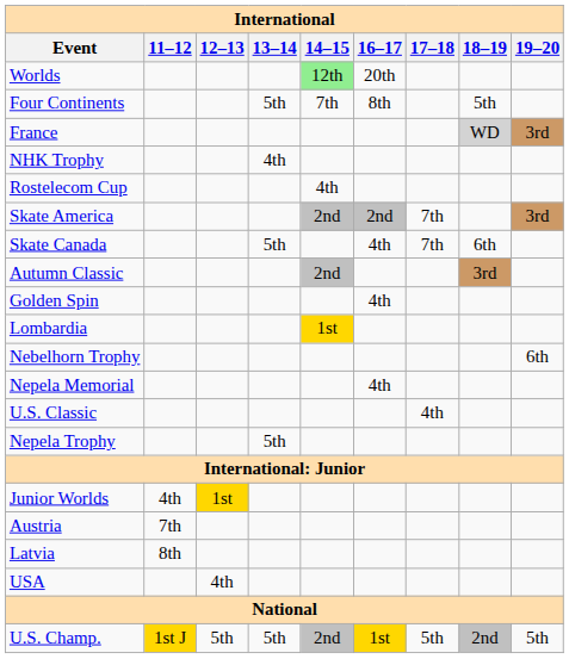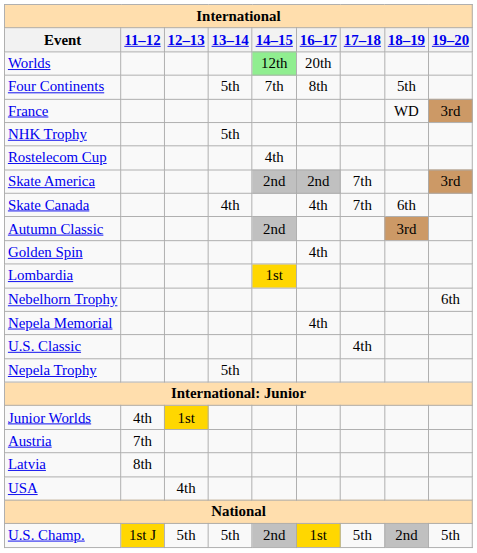France | 18–19: lightgrey background -> no background
NHK Trophy | 13–14: 4th -> 5th
Skate Canada | 13–14: 5th -> 4th
